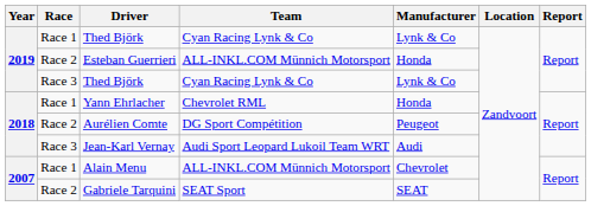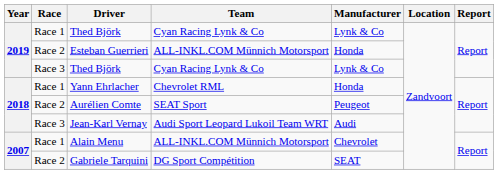Aurélien Comte | Team: DG Sport Compétition -> SEAT Sport
Gabriele Tarquini | Team: SEAT Sport -> DG Sport Compétition
